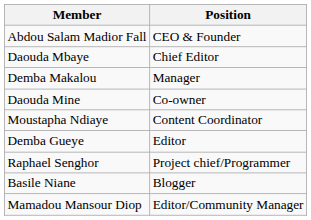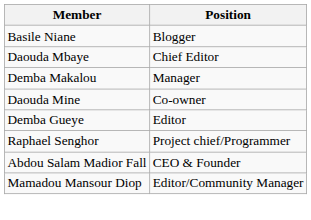rows swapped: Abdou Salam Madior Fall <-> Basile Niane
- row: Moustapha Ndiaye | Content Coordinator
